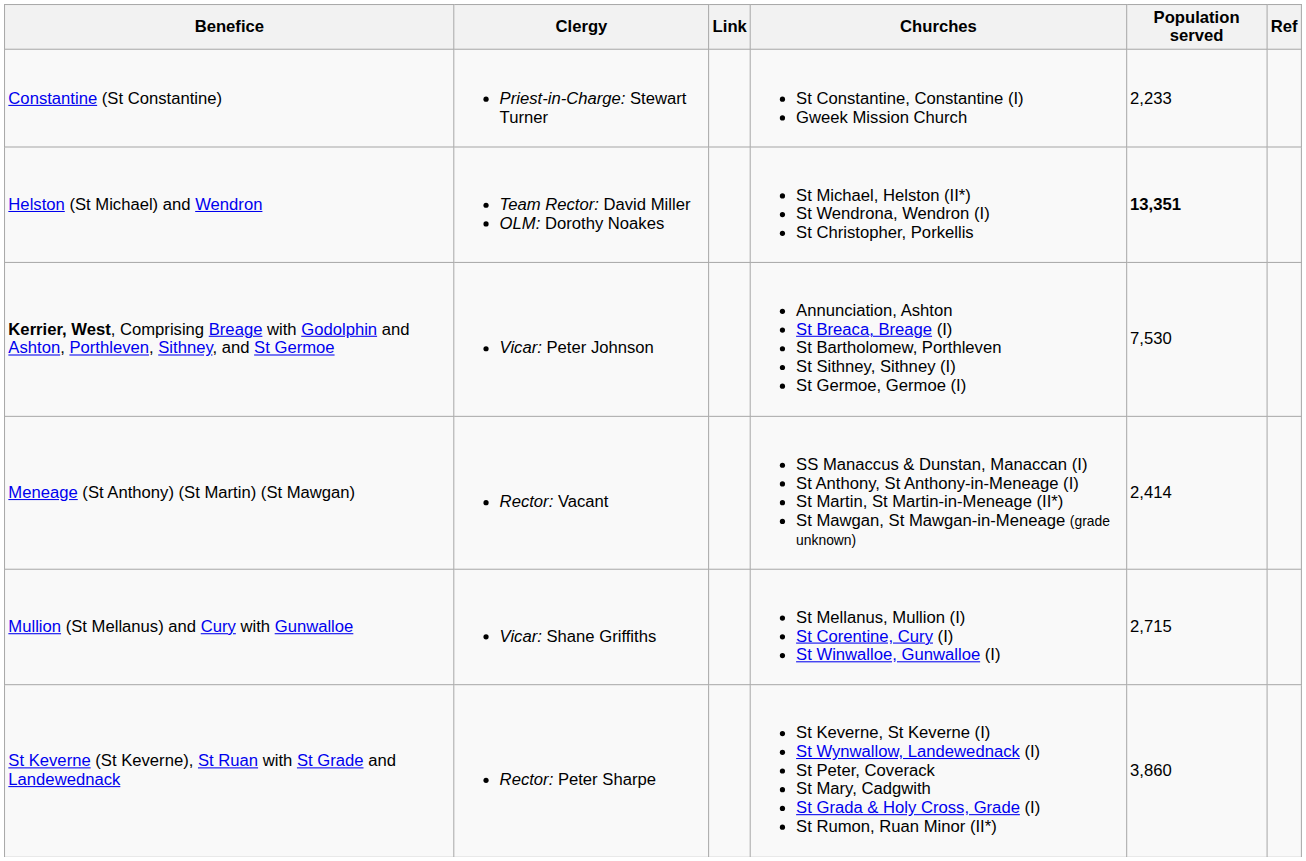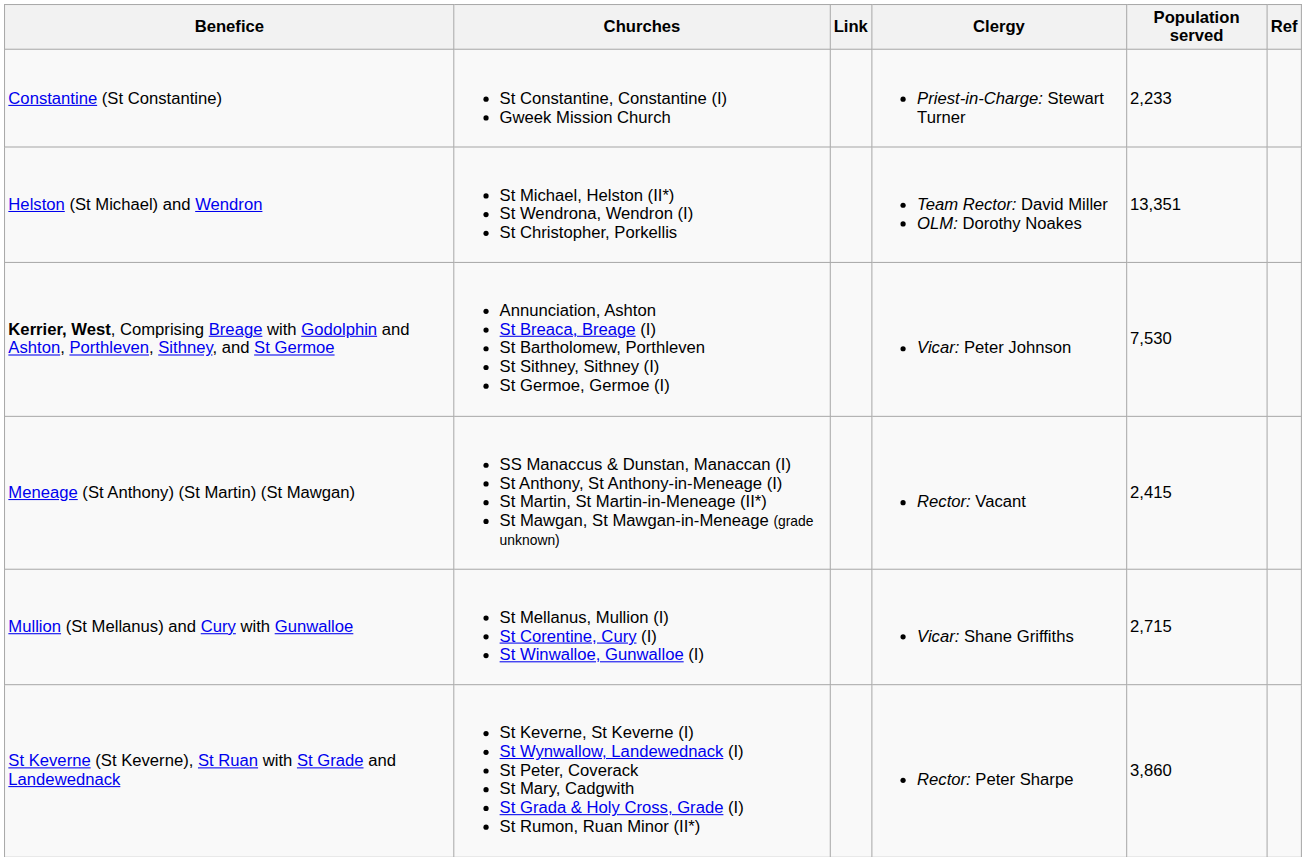columns swapped: Churches <-> Clergy
Helston (St Michael) and Wendron | Population served: bold -> normal
Meneage (St Anthony) (St Martin) (St Mawgan) | Population served: 2,414 -> 2,415
